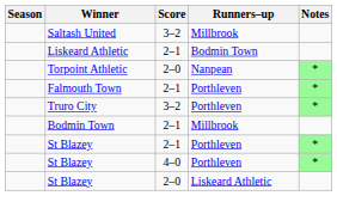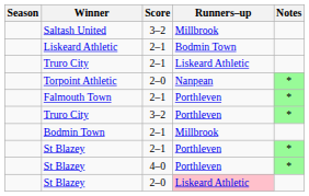+ row: Truro City | 2–1 | Liskeard Athletic
St Blazey / 2–0 | Runners–up: no background -> pink background
